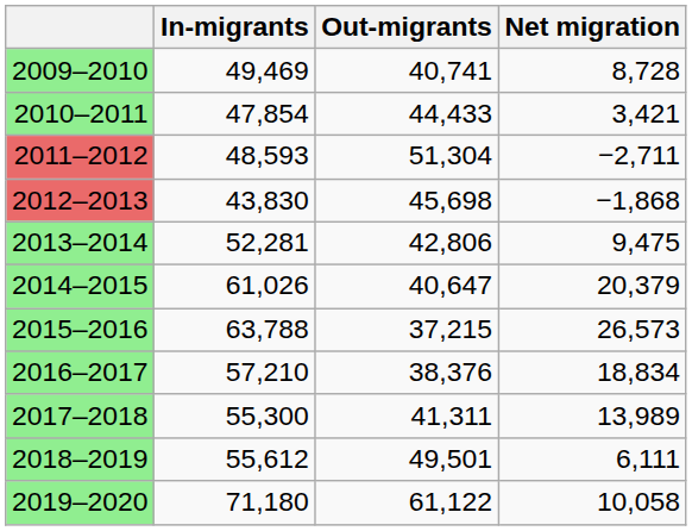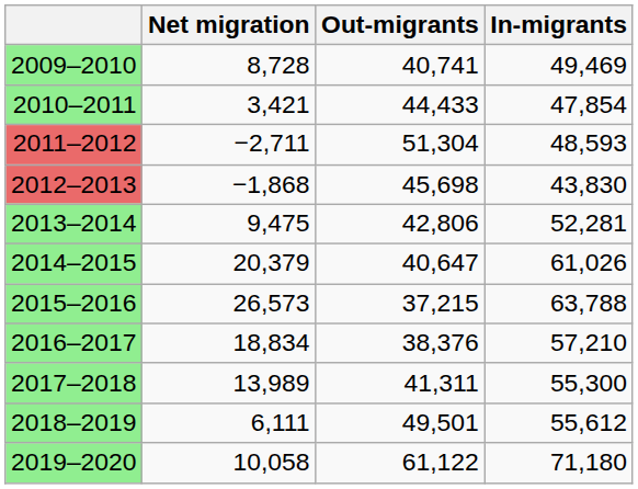columns swapped: In-migrants <-> Net migration
